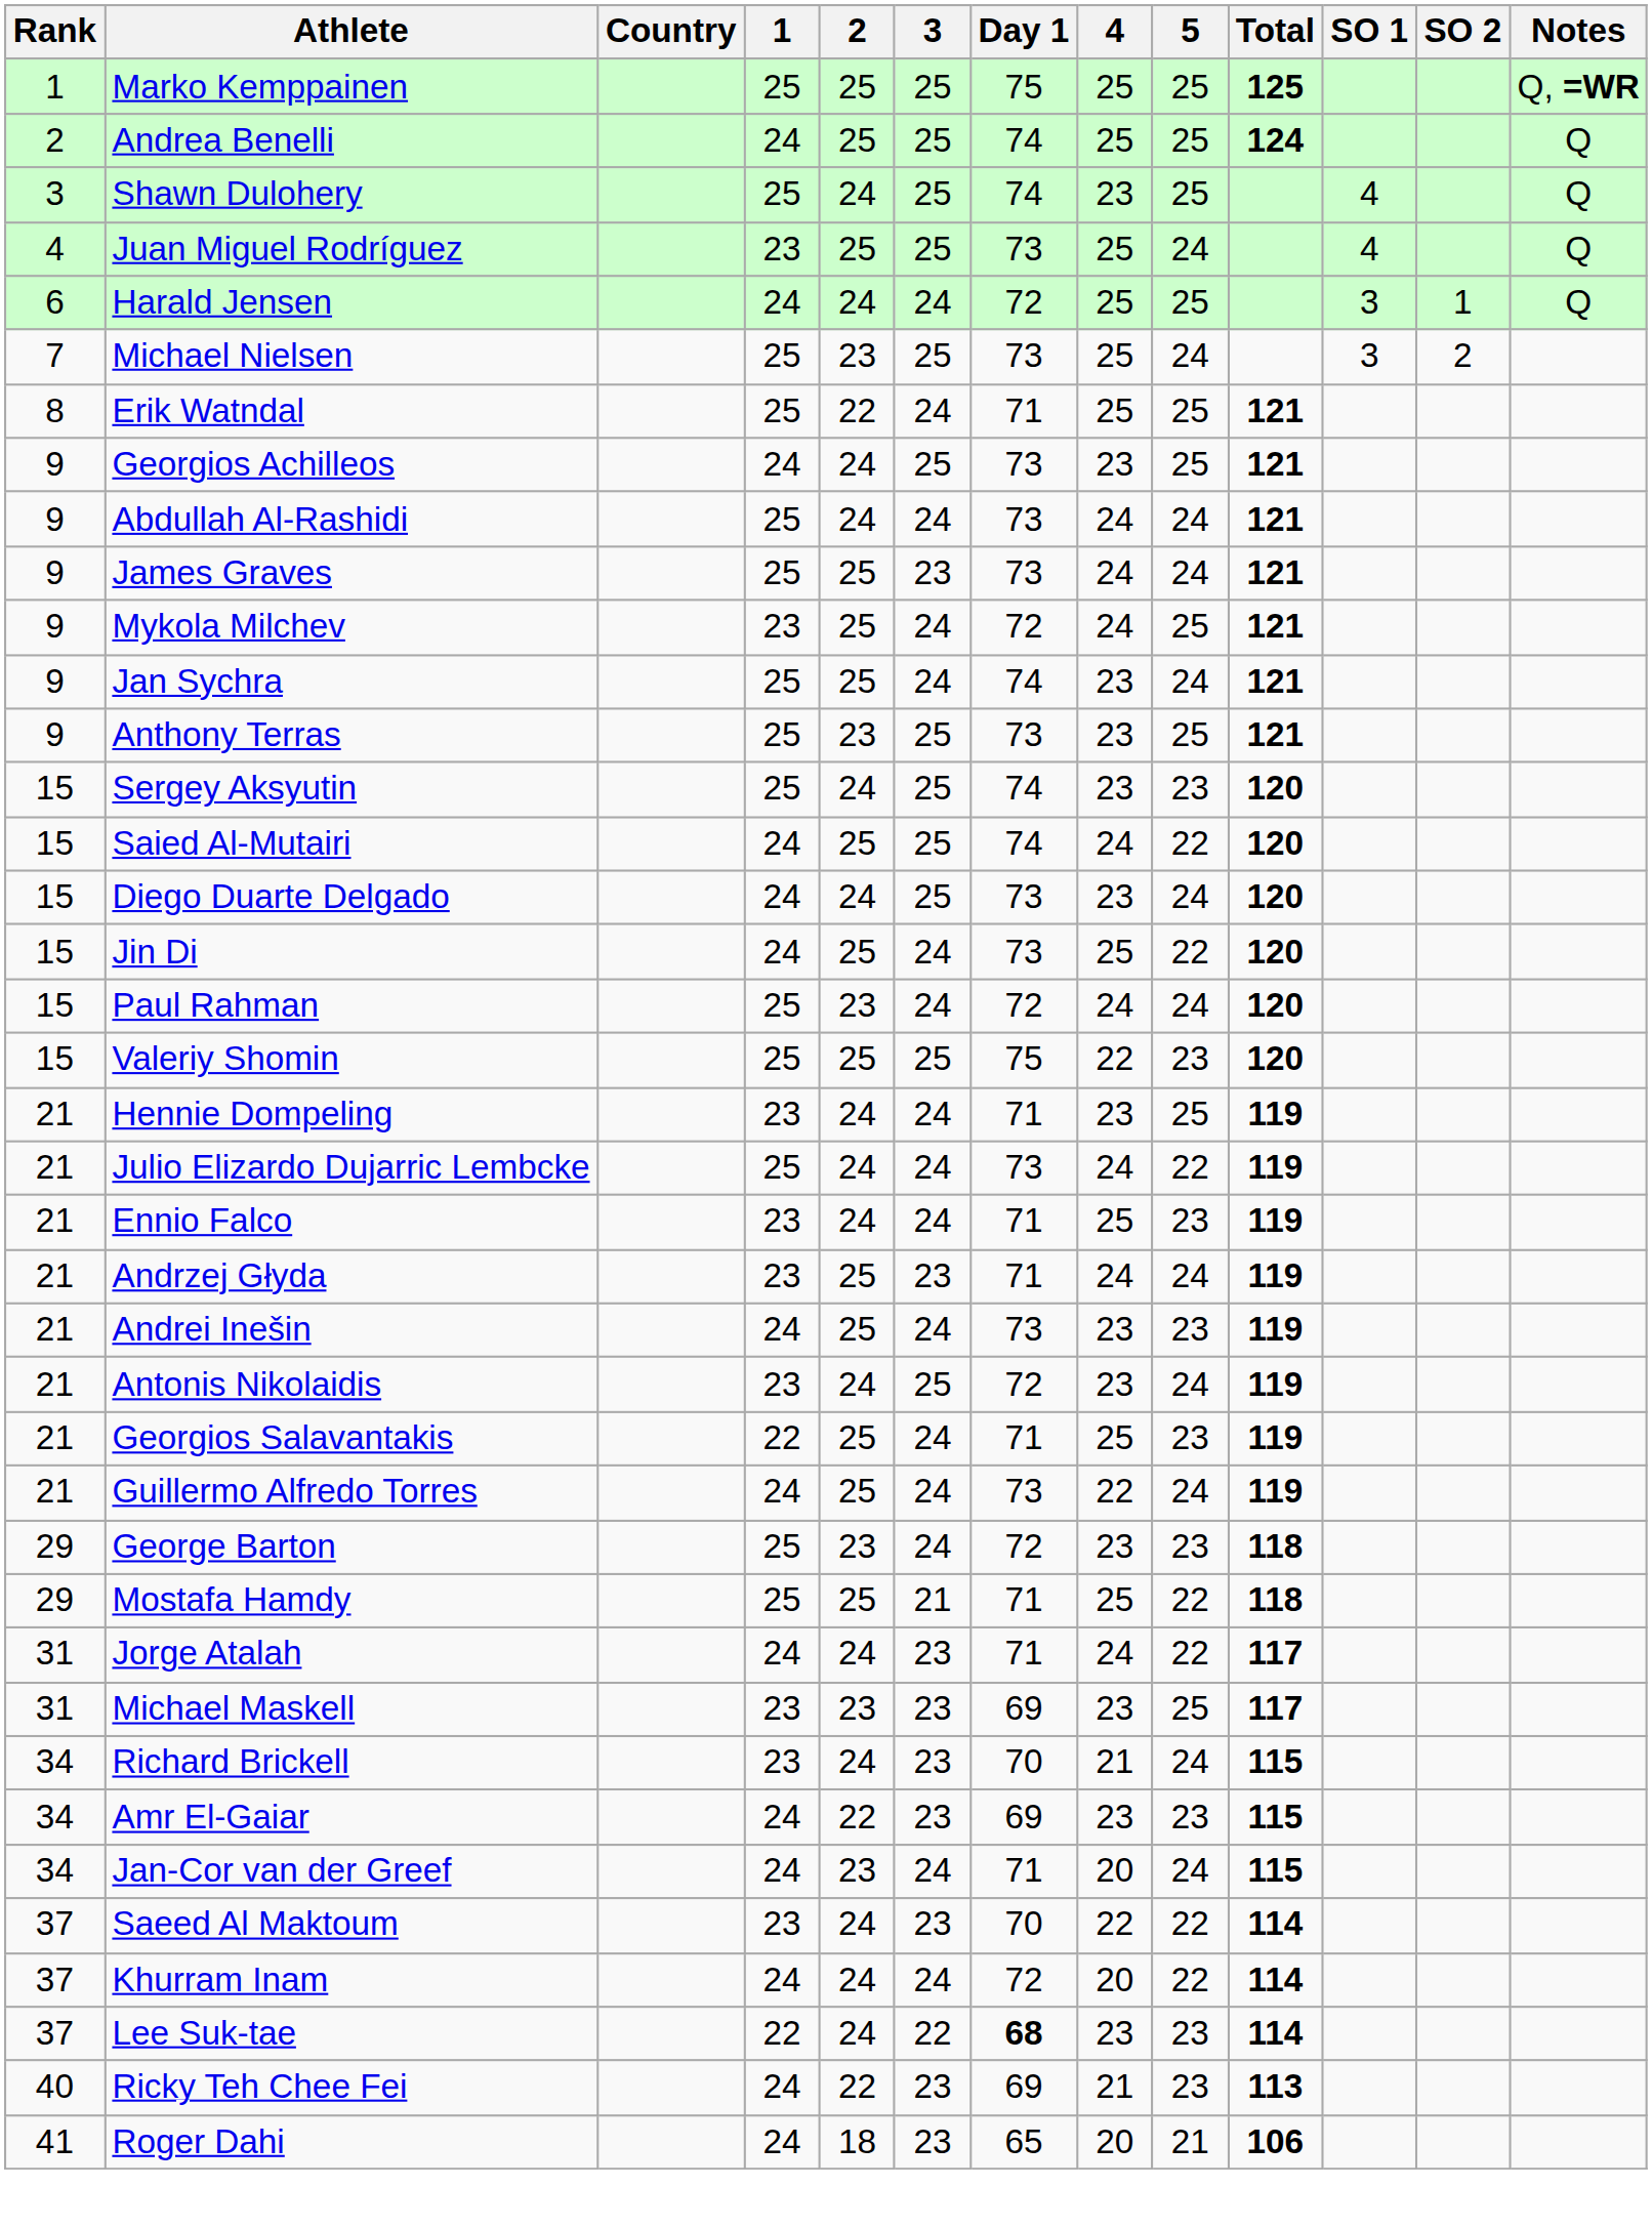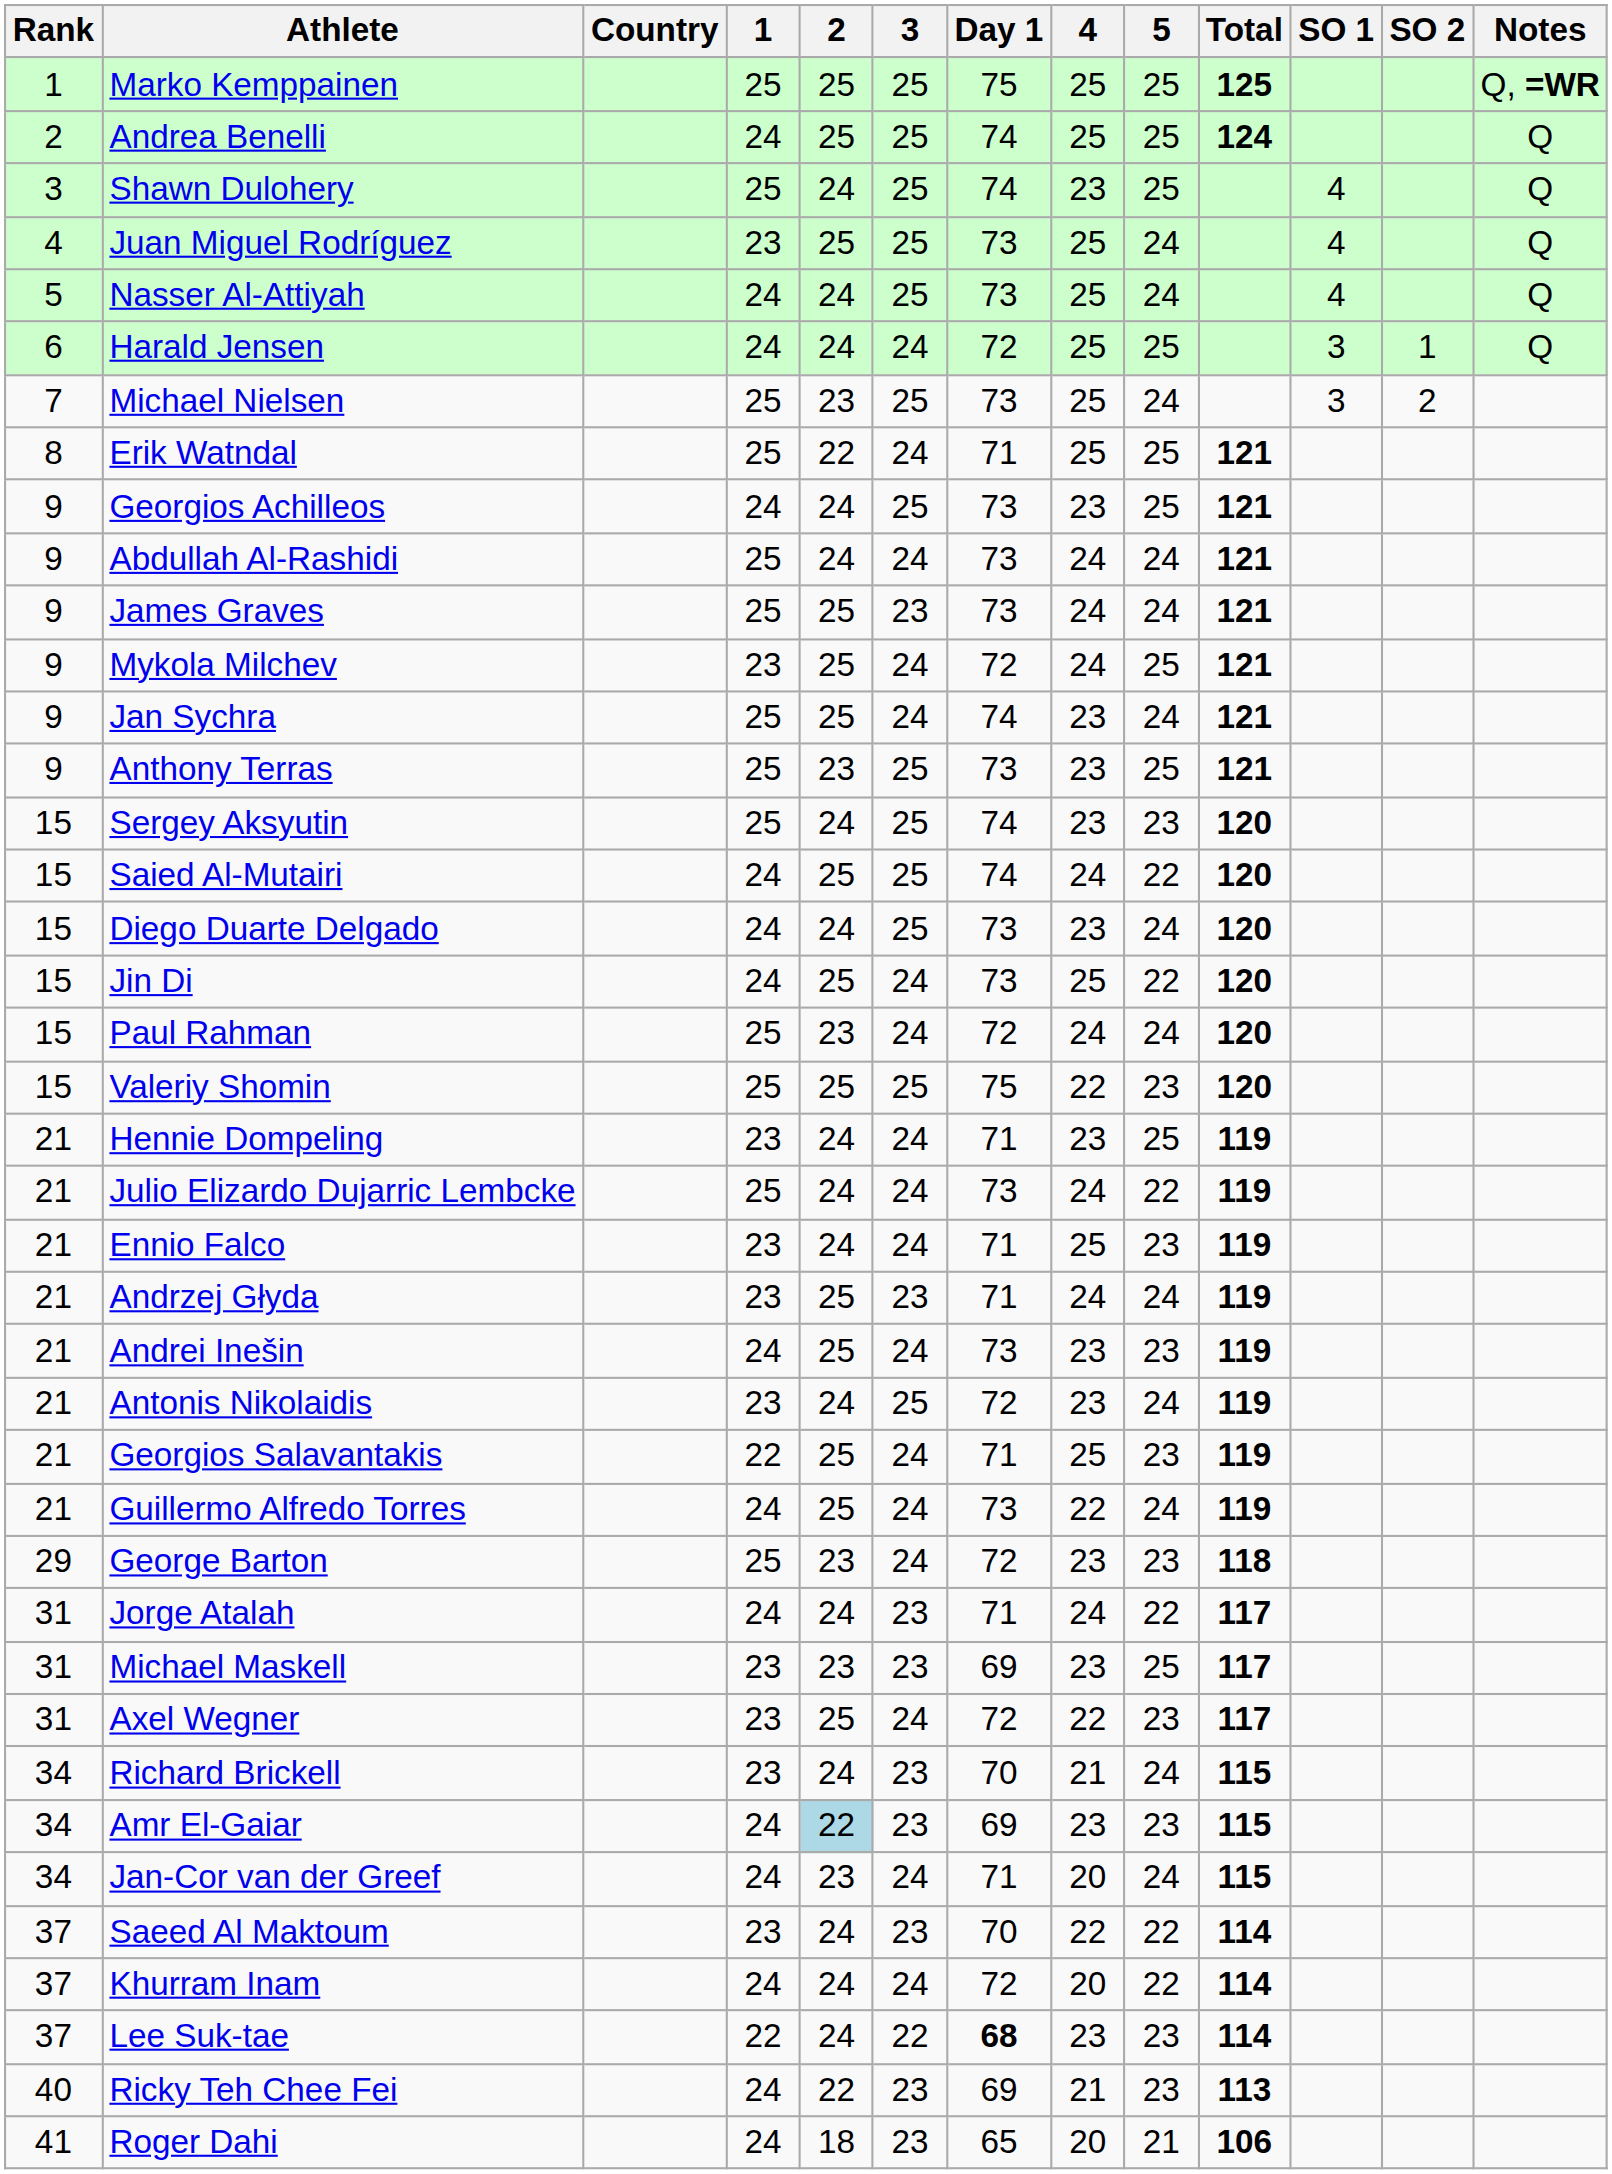+ row: 5 | Nasser Al-Attiyah | 24 | 24 | 25 | 73 | 25 | 24 | 4 | Q
- row: 29 | Mostafa Hamdy | 25 | 25 | 21 | 71 | 25 | 22 | 118
+ row: 31 | Axel Wegner | 23 | 25 | 24 | 72 | 22 | 23 | 117
Amr El-Gaiar | 2: no background -> lightblue background
